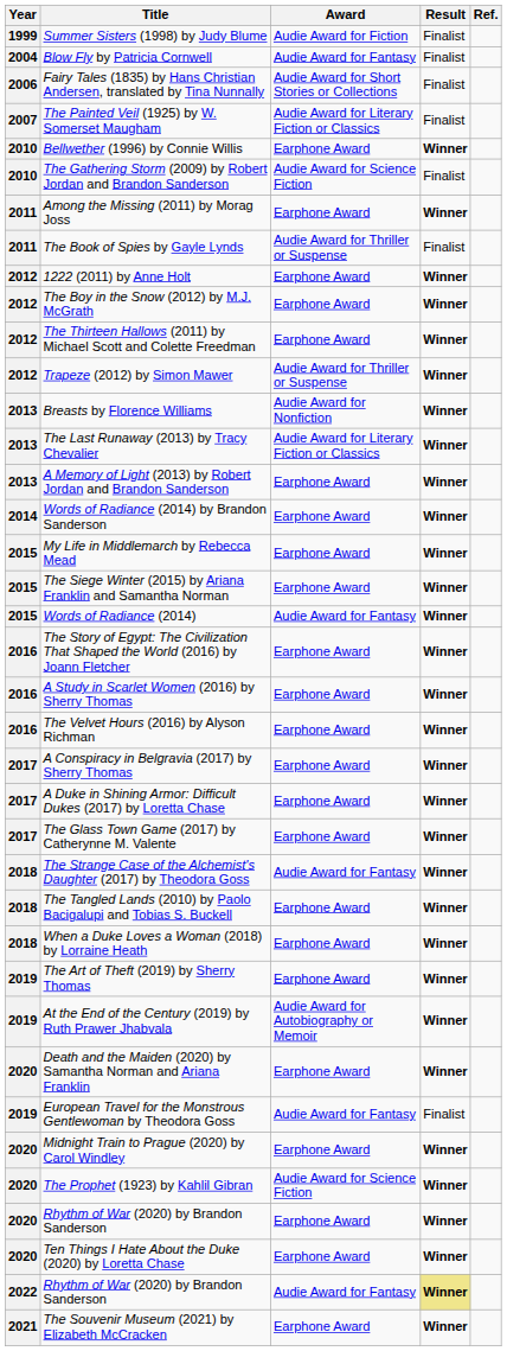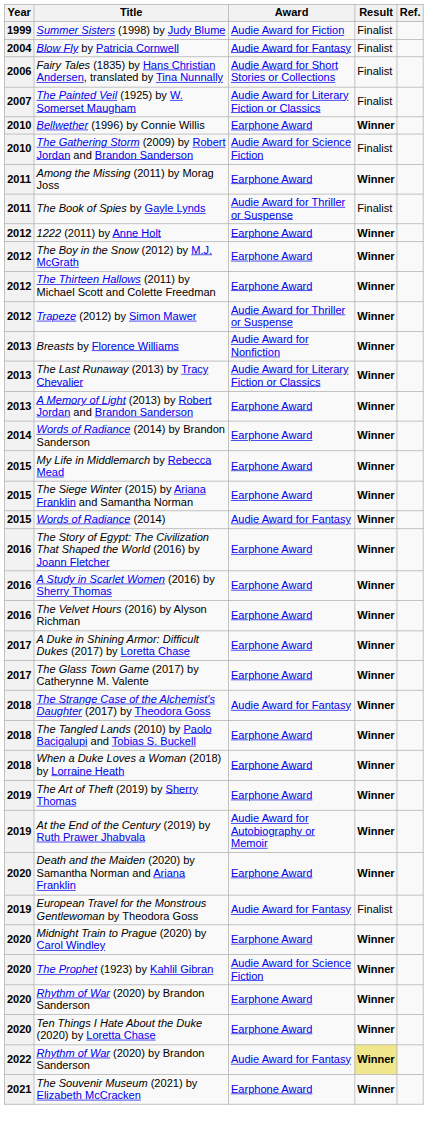- row: 2017 | A Conspiracy in Belgravia (2017) by Sherry Thomas | Earphone Award | Winner
